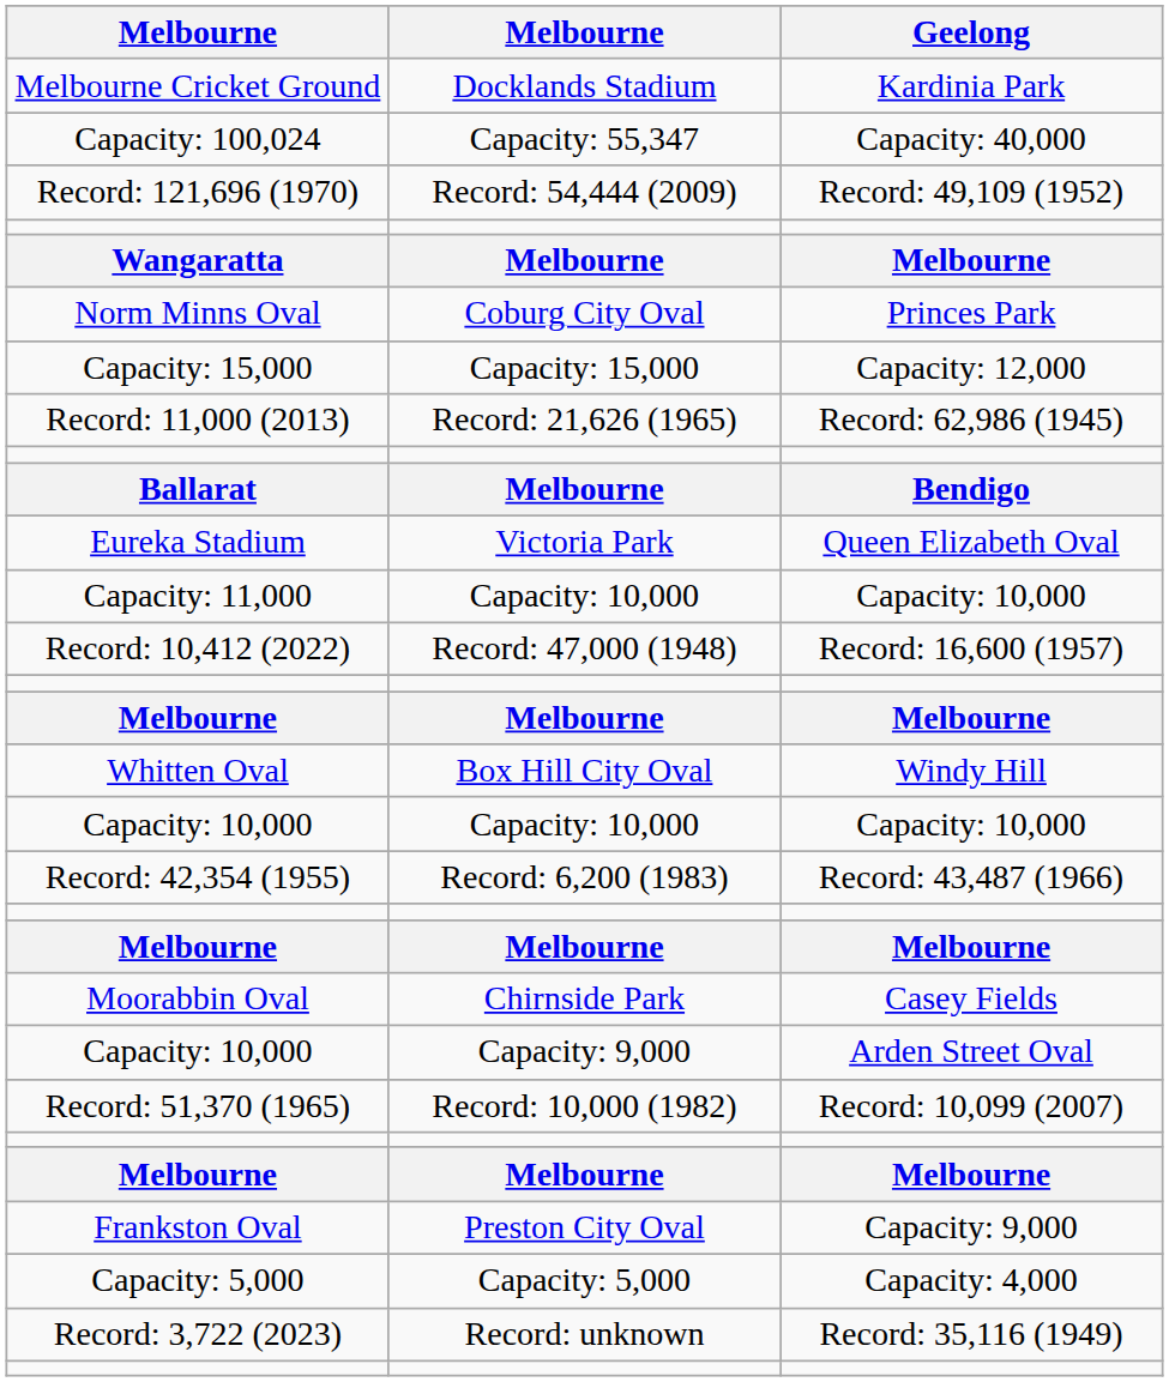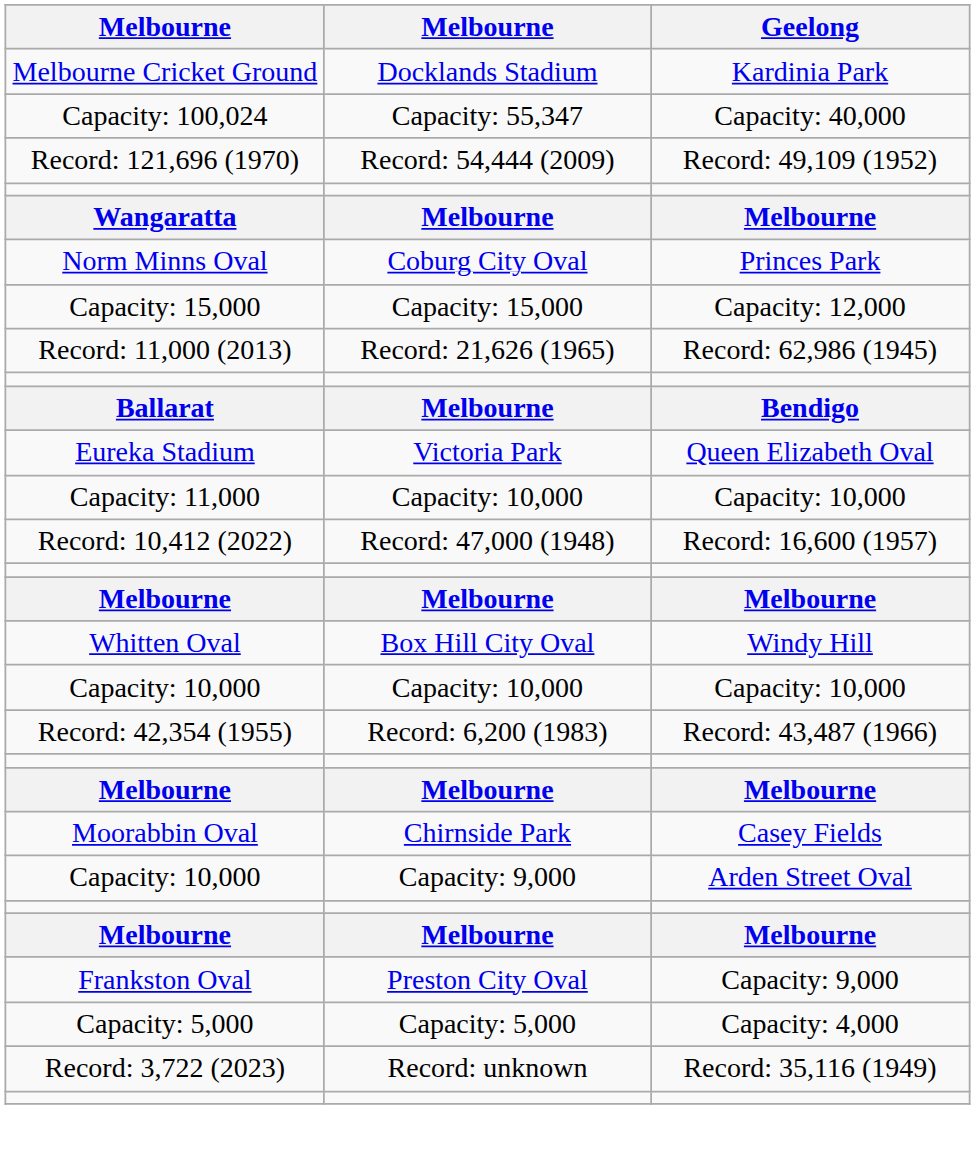- row: Record: 51,370 (1965) | Record: 10,000 (1982) | Record: 10,099 (2007)
